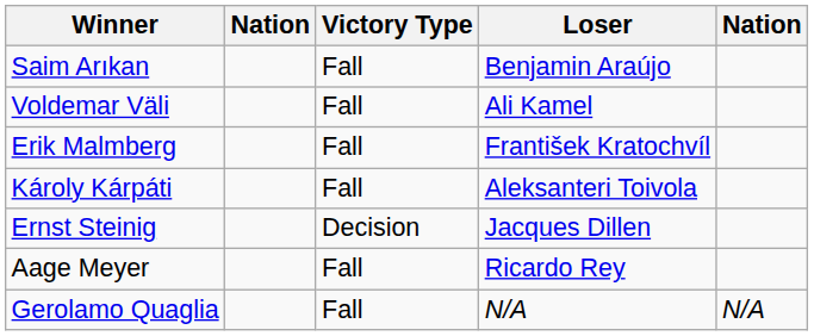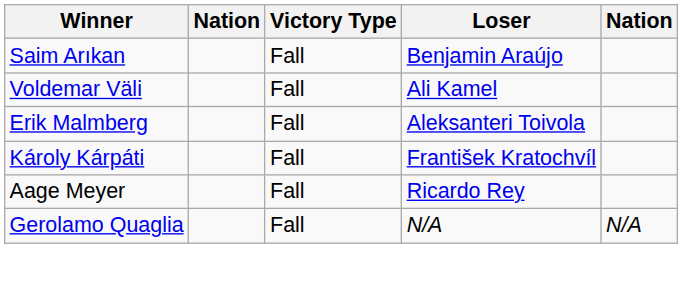Erik Malmberg | Loser: František Kratochvíl -> Aleksanteri Toivola
Károly Kárpáti | Loser: Aleksanteri Toivola -> František Kratochvíl
- row: Ernst Steinig | Decision | Jacques Dillen
